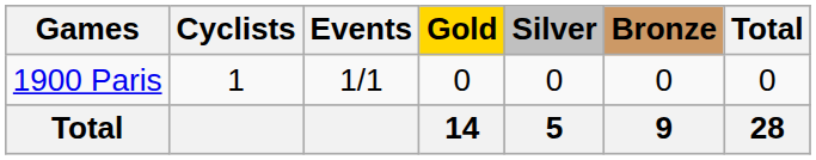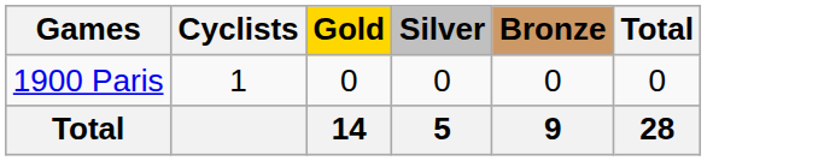- column: Events | 1/1
